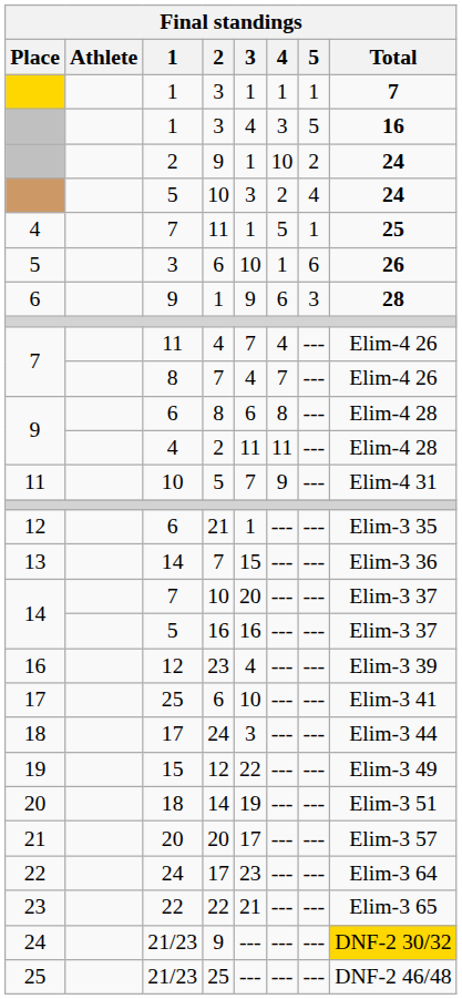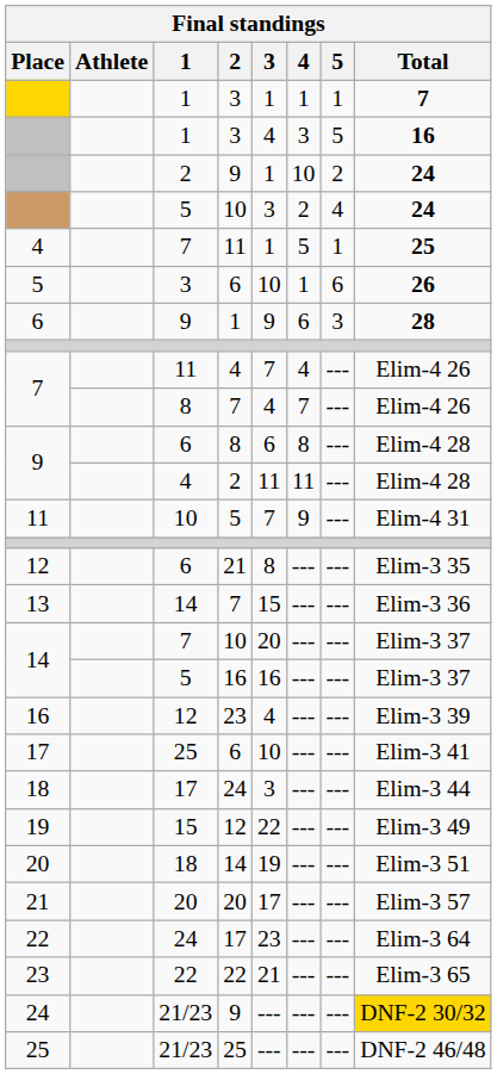6 / 21 | 3: 1 -> 8
